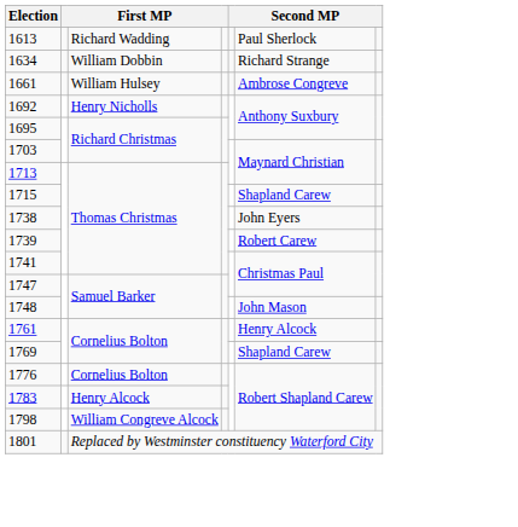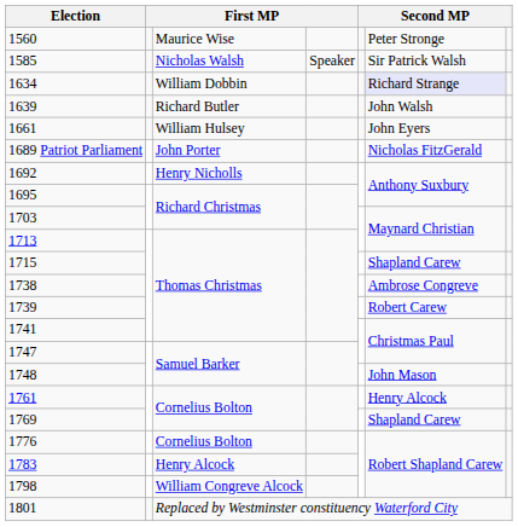+ row: 1560 | Maurice Wise | Peter Stronge
+ row: 1585 | Nicholas Walsh | Speaker | Sir Patrick Walsh
- row: 1613 | Richard Wadding | Paul Sherlock
1634 | column 6: no background -> lavender background
+ row: 1639 | Richard Butler | John Walsh
1661 | column 6: Ambrose Congreve -> John Eyers
+ row: 1689 Patriot Parliament | John Porter | Nicholas FitzGerald
1738 | column 6: John Eyers -> Ambrose Congreve
